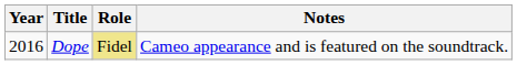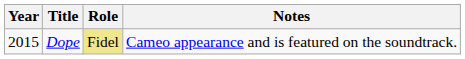Dope | Year: 2016 -> 2015
